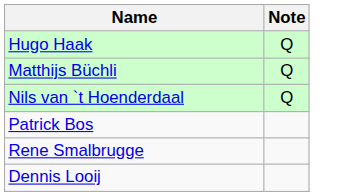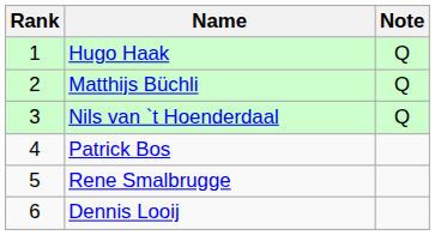+ column: Rank | 1 | 2 | 3 | 4 | 5 | 6
